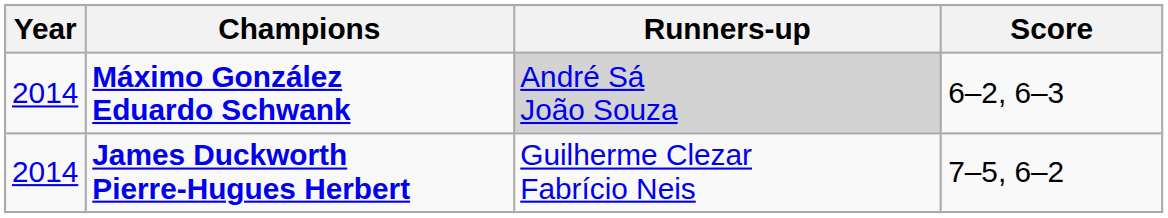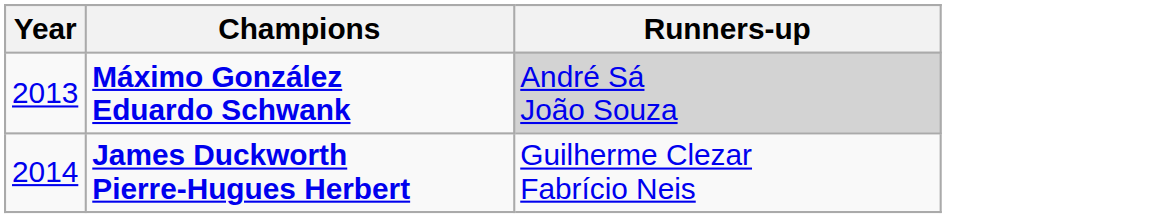- column: Score | 6–2, 6–3 | 7–5, 6–2
Máximo González Eduardo Schwank | Year: 2014 -> 2013
